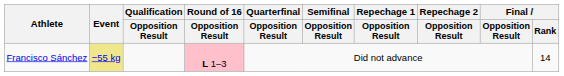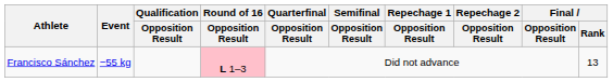Francisco Sánchez | Event: khaki background -> no background
Francisco Sánchez | Final / Rank: 14 -> 13
